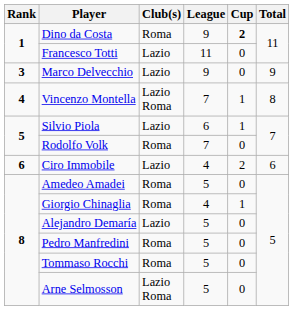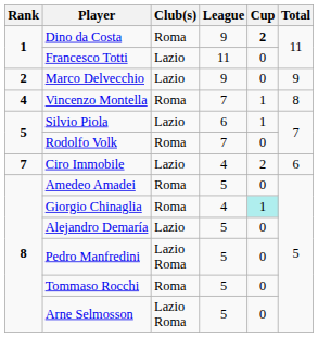Marco Delvecchio | Rank: 3 -> 2
Vincenzo Montella | Club(s): Lazio Roma -> Roma
Ciro Immobile | Rank: 6 -> 7
Giorgio Chinaglia | Cup: no background -> paleturquoise background
Pedro Manfredini | Club(s): Roma -> Lazio Roma
